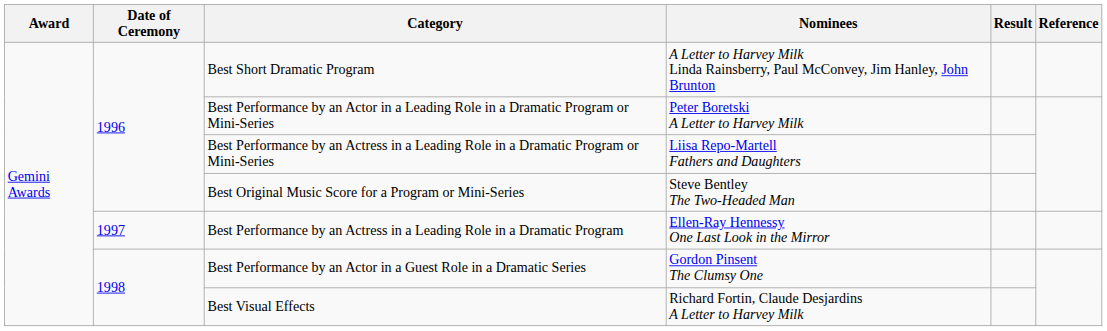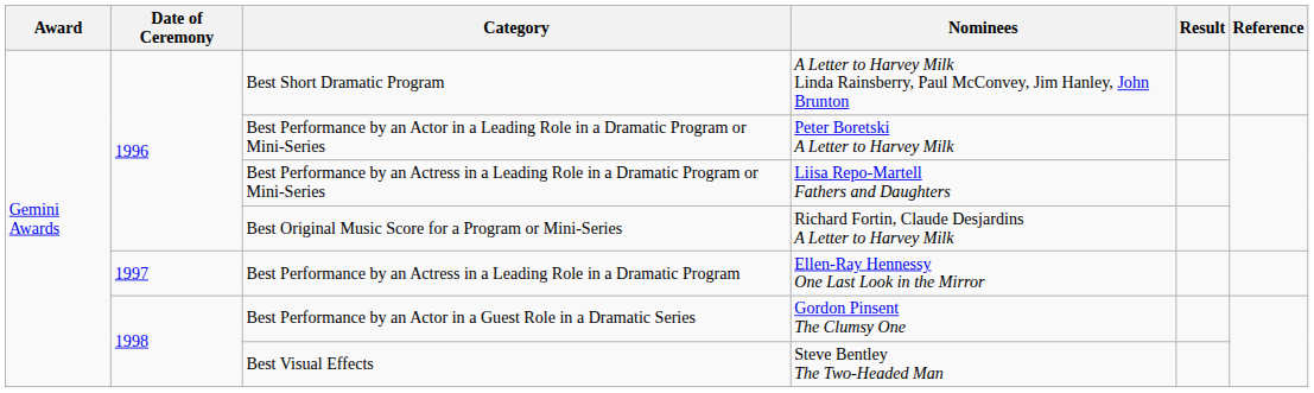Best Original Music Score for a Program or Mini-Series | Nominees: Steve Bentley The Two-Headed Man -> Richard Fortin, Claude Desjardins A Letter to Harvey Milk
Best Visual Effects | Nominees: Richard Fortin, Claude Desjardins A Letter to Harvey Milk -> Steve Bentley The Two-Headed Man
